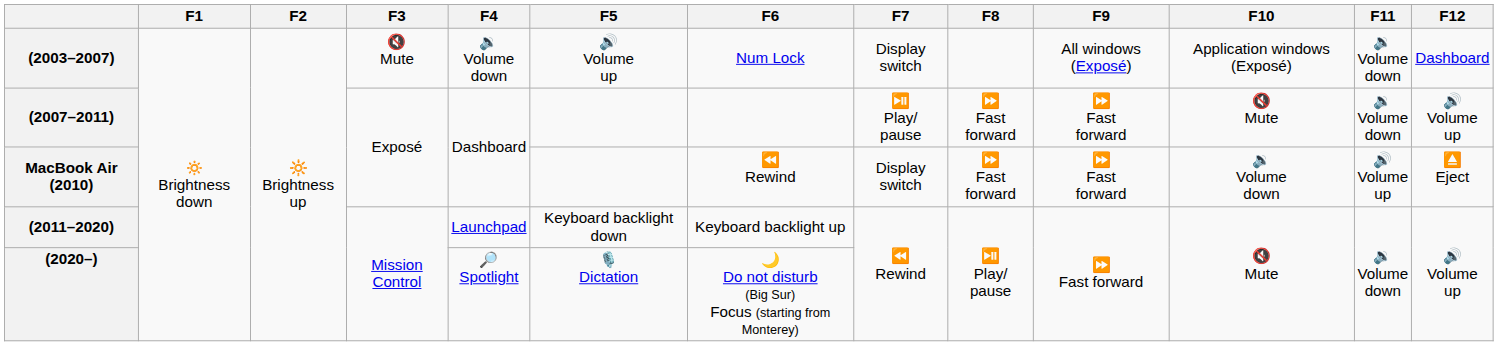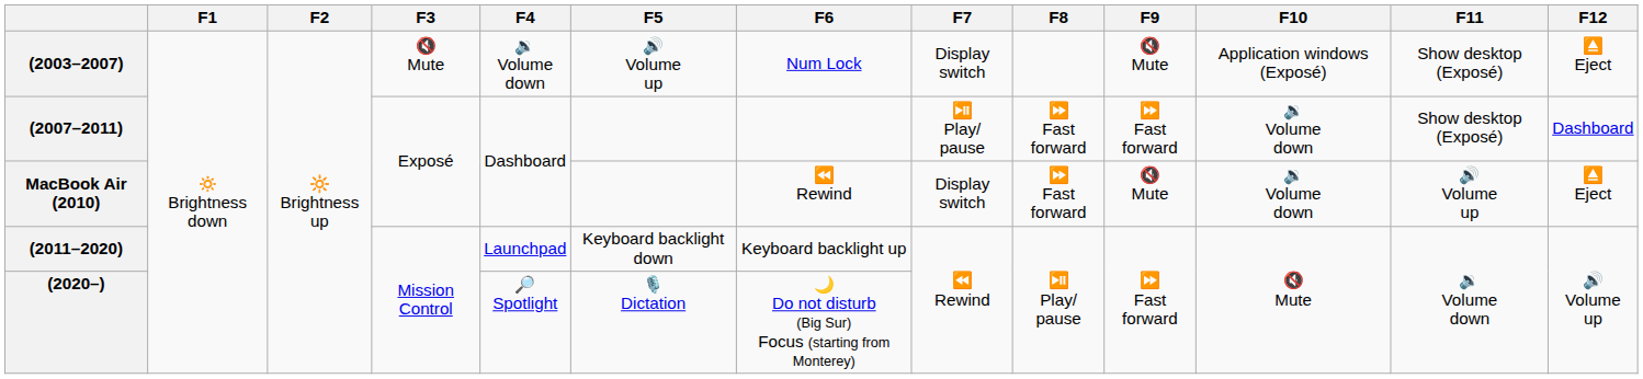(2003–2007) | F9: All windows (Exposé) -> 🔇 Mute
(2003–2007) | F11: 🔉 Volume down -> Show desktop (Exposé)
(2003–2007) | F12: Dashboard -> ⏏️ Eject
(2007–2011) | F10: 🔇 Mute -> 🔉 Volume down
(2007–2011) | F11: 🔉 Volume down -> Show desktop (Exposé)
(2007–2011) | F12: 🔊 Volume up -> Dashboard
MacBook Air (2010) | F9: ⏩️ Fast forward -> 🔇 Mute
